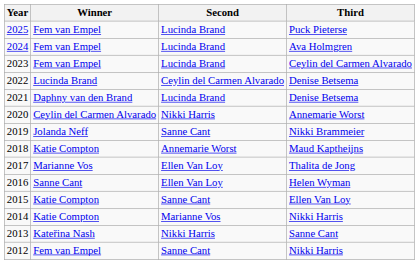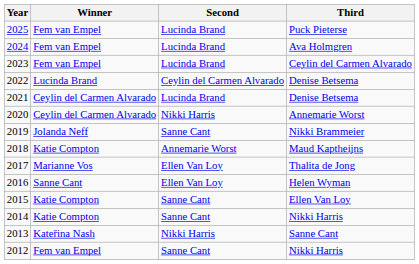2021 | Winner: Daphny van den Brand -> Ceylin del Carmen Alvarado
2014 | Second: Marianne Vos -> Sanne Cant
